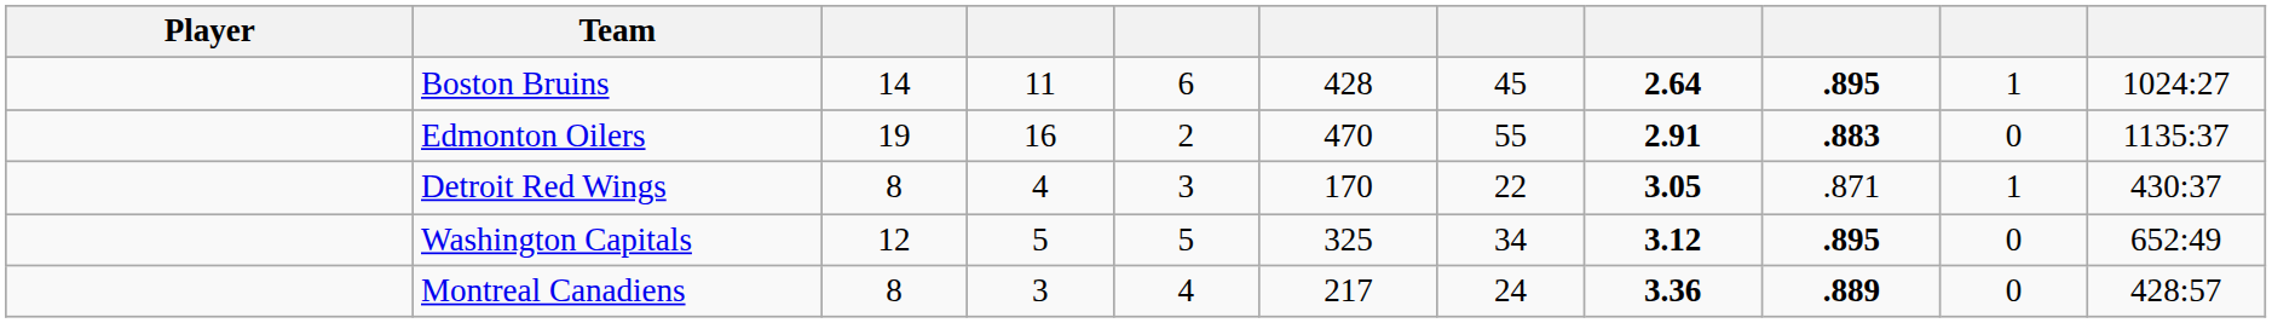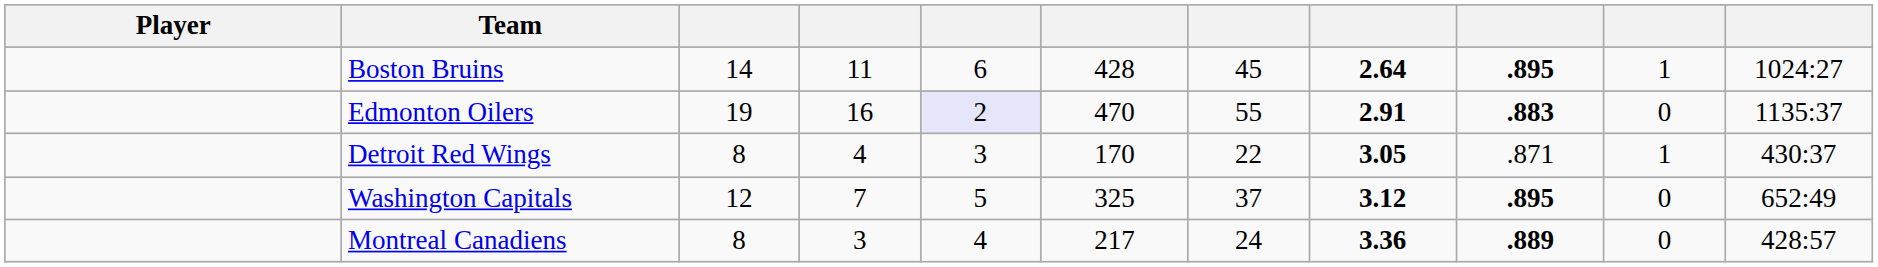Edmonton Oilers | column 5: no background -> lavender background
Washington Capitals | column 4: 5 -> 7
Washington Capitals | column 7: 34 -> 37
